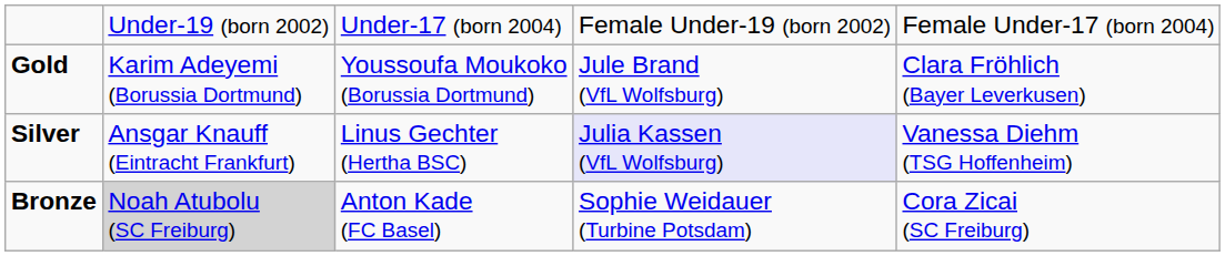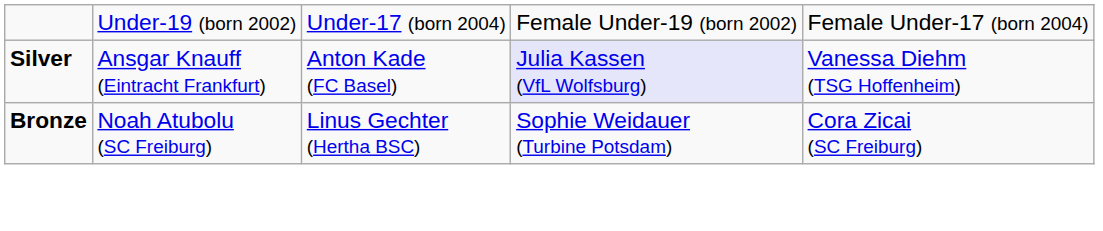- row: Gold | Karim Adeyemi (Borussia Dortmund) | Youssoufa Moukoko (Borussia Dortmund) | Jule Brand (VfL Wolfsburg) | Clara Fröhlich (Bayer Leverkusen)
Silver | column 3: Linus Gechter (Hertha BSC) -> Anton Kade (FC Basel)
Bronze | column 2: lightgrey background -> no background
Bronze | column 3: Anton Kade (FC Basel) -> Linus Gechter (Hertha BSC)
